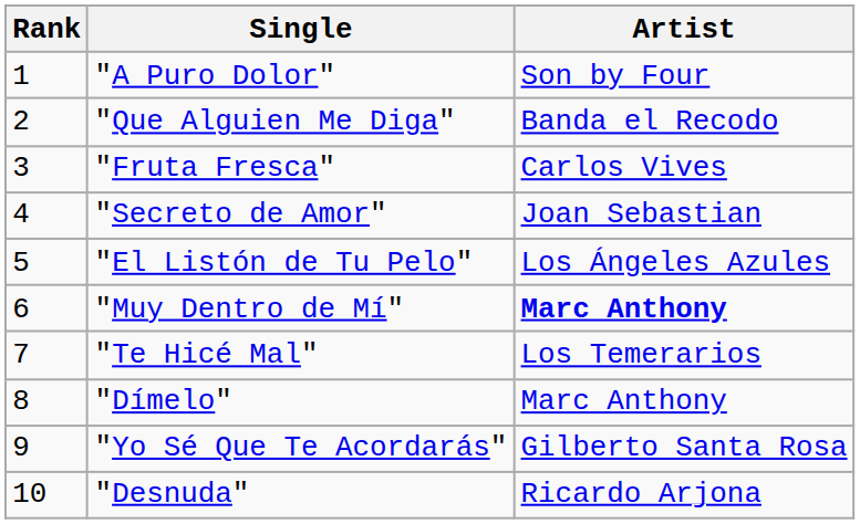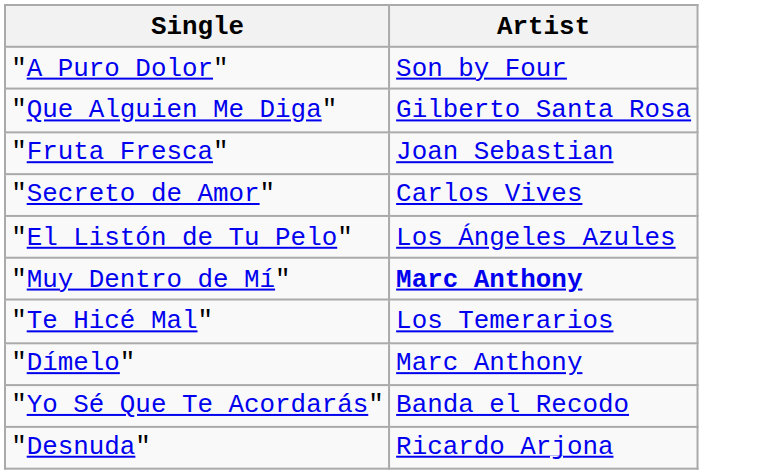- column: Rank | 1 | 2 | 3 | 4 | 5 | 6 | 7 | 8 | 9 | 10
"Que Alguien Me Diga" | Artist: Banda el Recodo -> Gilberto Santa Rosa
"Fruta Fresca" | Artist: Carlos Vives -> Joan Sebastian
"Secreto de Amor" | Artist: Joan Sebastian -> Carlos Vives
"Yo Sé Que Te Acordarás" | Artist: Gilberto Santa Rosa -> Banda el Recodo
